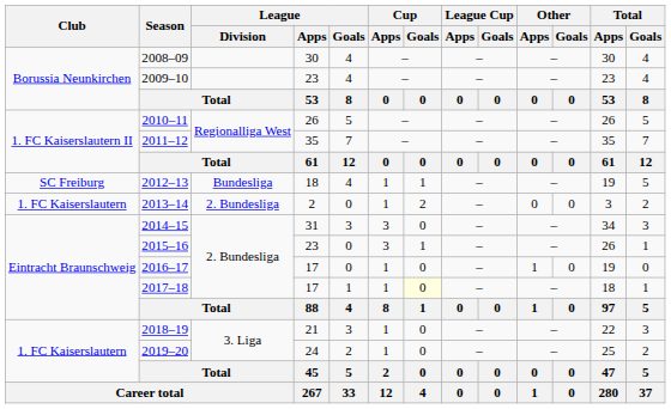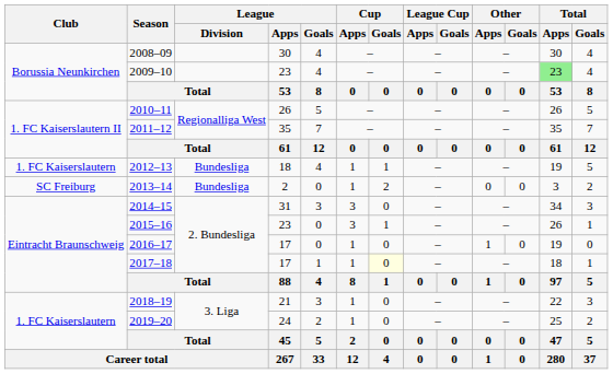2009–10 | Total / Apps: no background -> lightgreen background
2012–13 | Club: SC Freiburg -> 1. FC Kaiserslautern
2013–14 | Club: 1. FC Kaiserslautern -> SC Freiburg
2013–14 | League / Division: 2. Bundesliga -> Bundesliga
